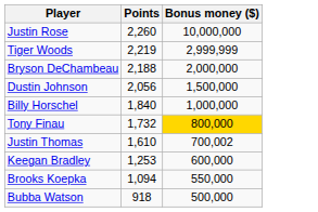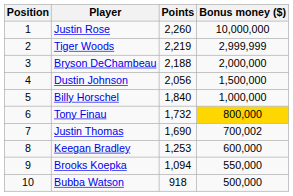+ column: Position | 1 | 2 | 3 | 4 | 5 | 6 | 7 | 8 | 9 | 10
Justin Thomas | Points: 1,610 -> 1,690
